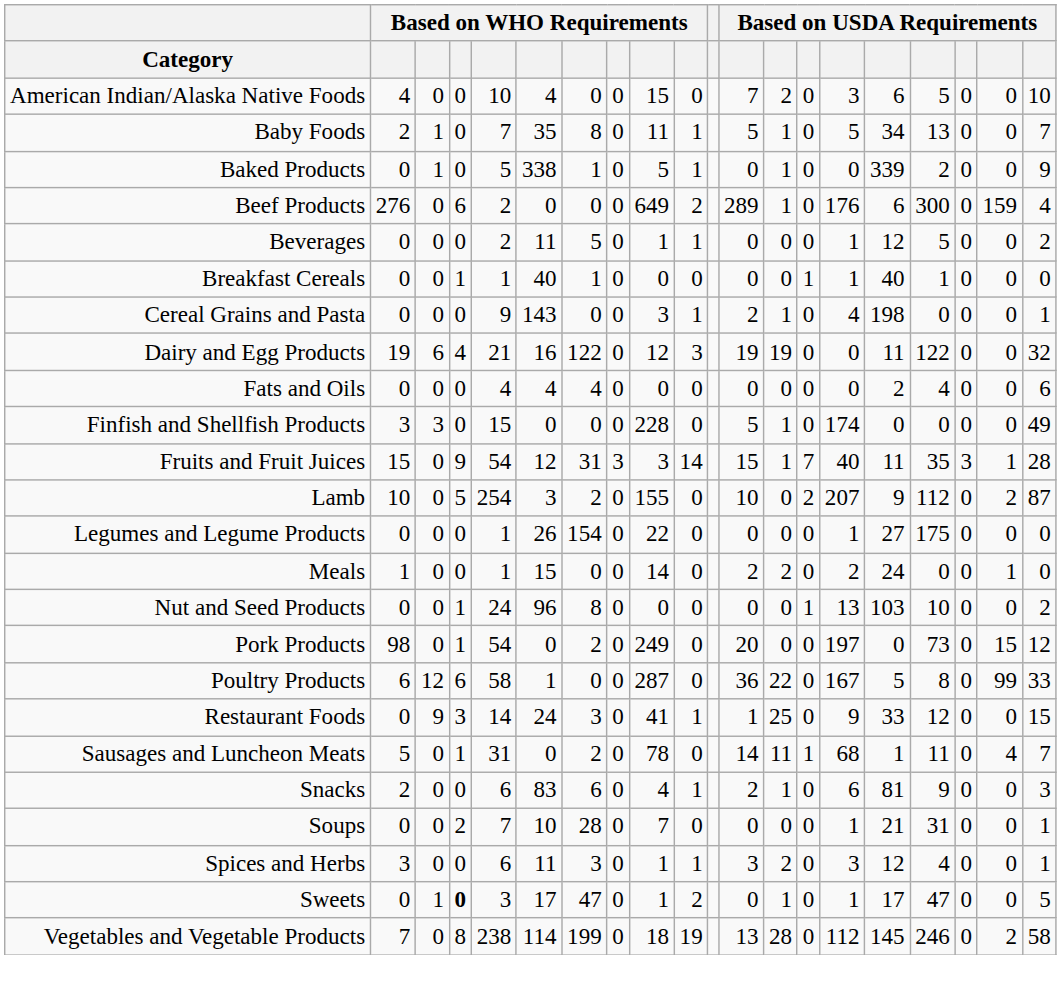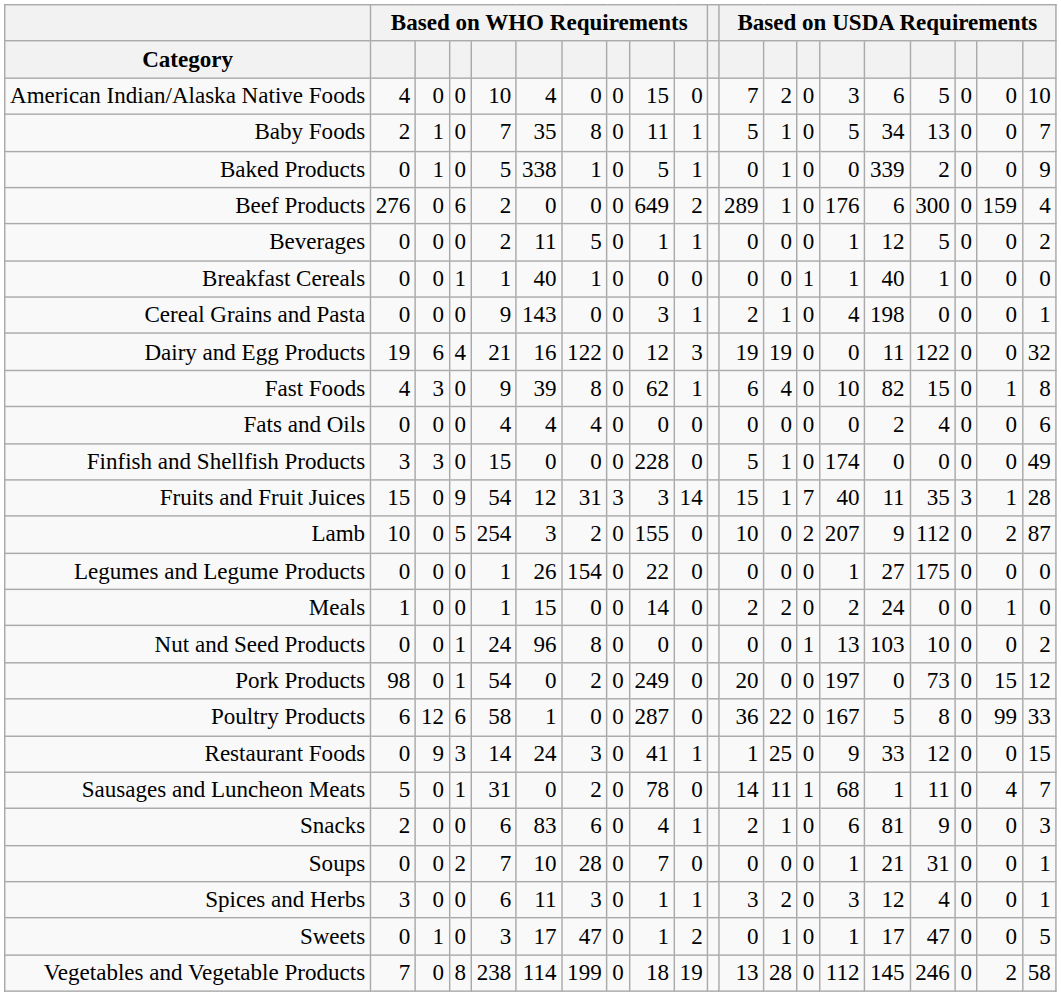+ row: Fast Foods | 4 | 3 | 0 | 9 | 39 | 8 | 0 | 62 | 1 | 6 | 4 | 0 | 10 | 82 | 15 | 0 | 1 | 8
Sweets | column 4: bold -> normal
